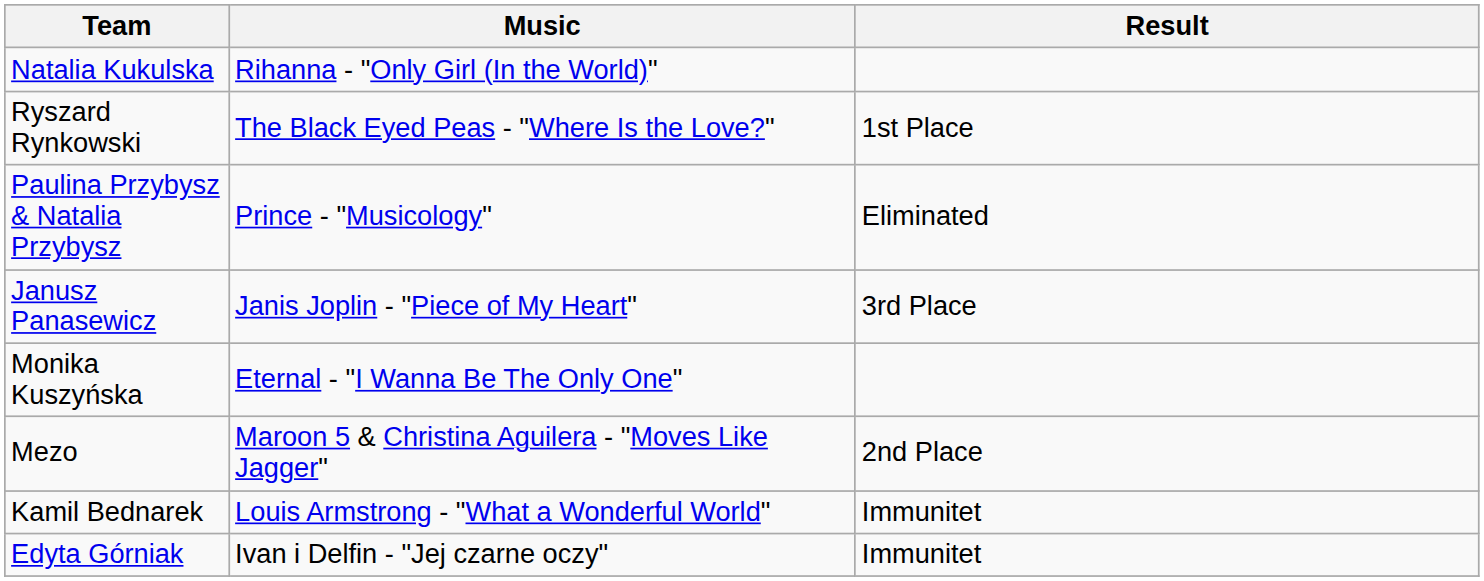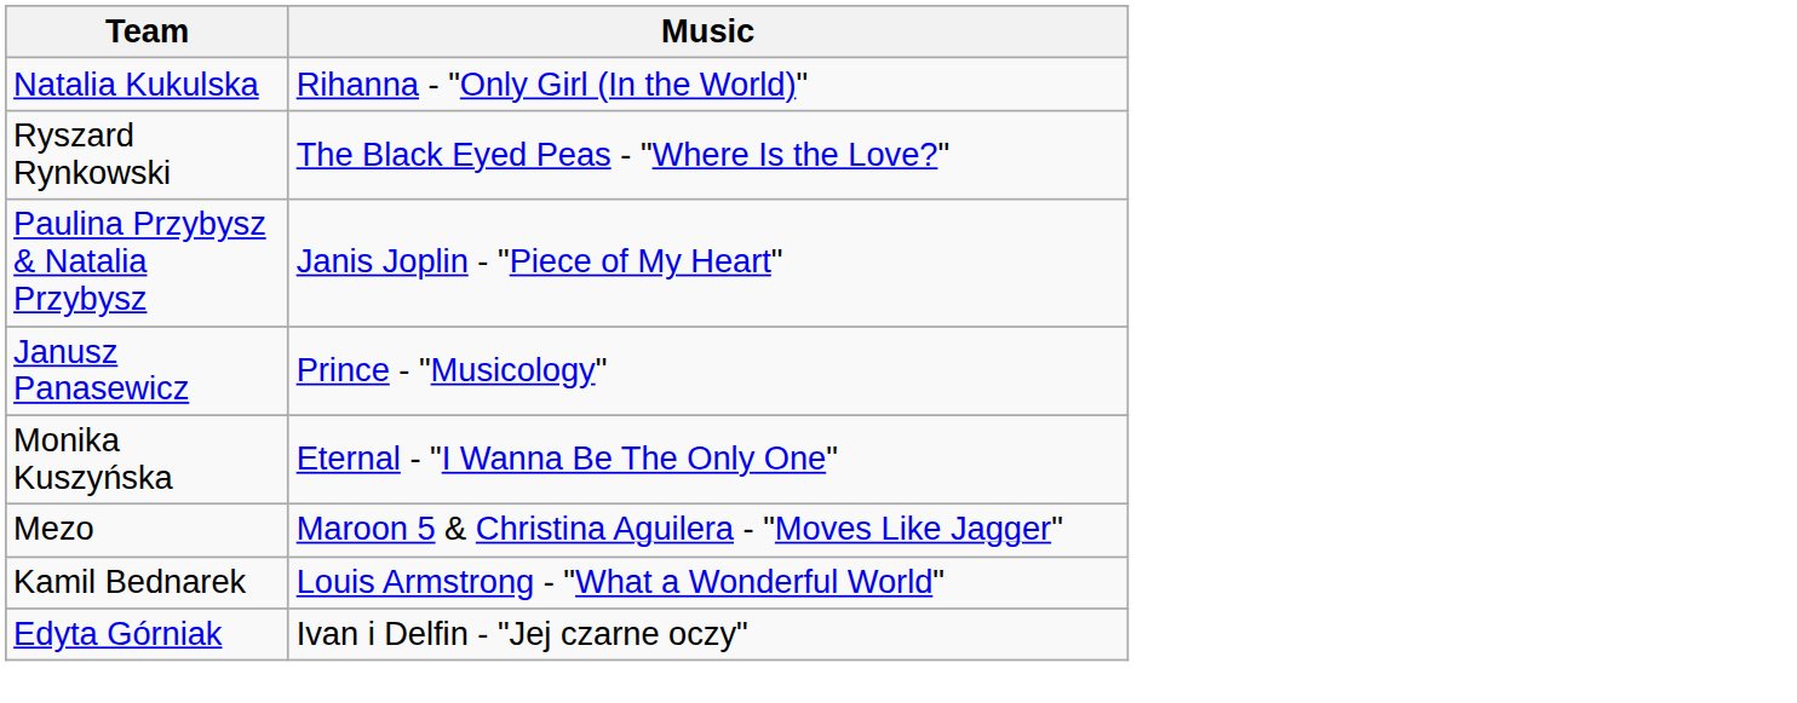- column: Result | 1st Place | Eliminated | 3rd Place | 2nd Place | Immunitet | Immunitet
Paulina Przybysz & Natalia Przybysz | Music: Prince - "Musicology" -> Janis Joplin - "Piece of My Heart"
Janusz Panasewicz | Music: Janis Joplin - "Piece of My Heart" -> Prince - "Musicology"
